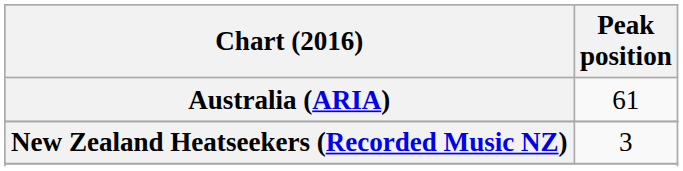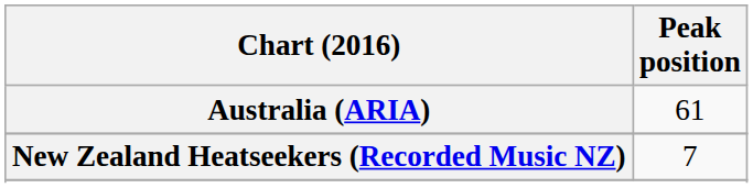New Zealand Heatseekers (Recorded Music NZ) | Peak position: 3 -> 7
